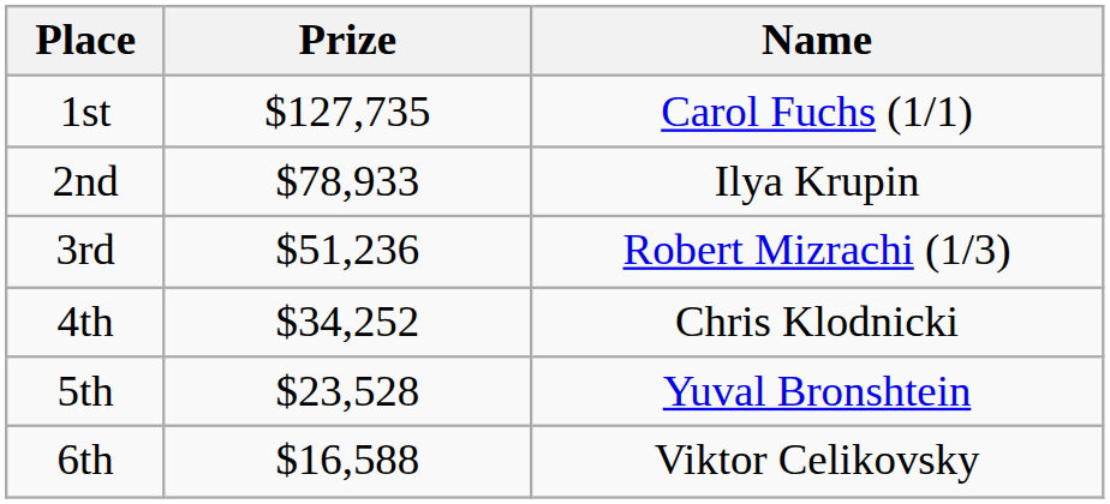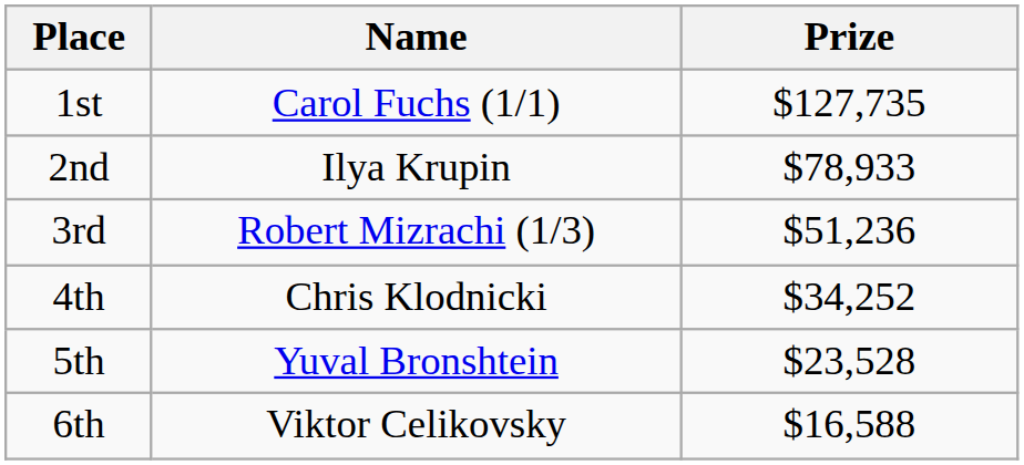columns swapped: Name <-> Prize
